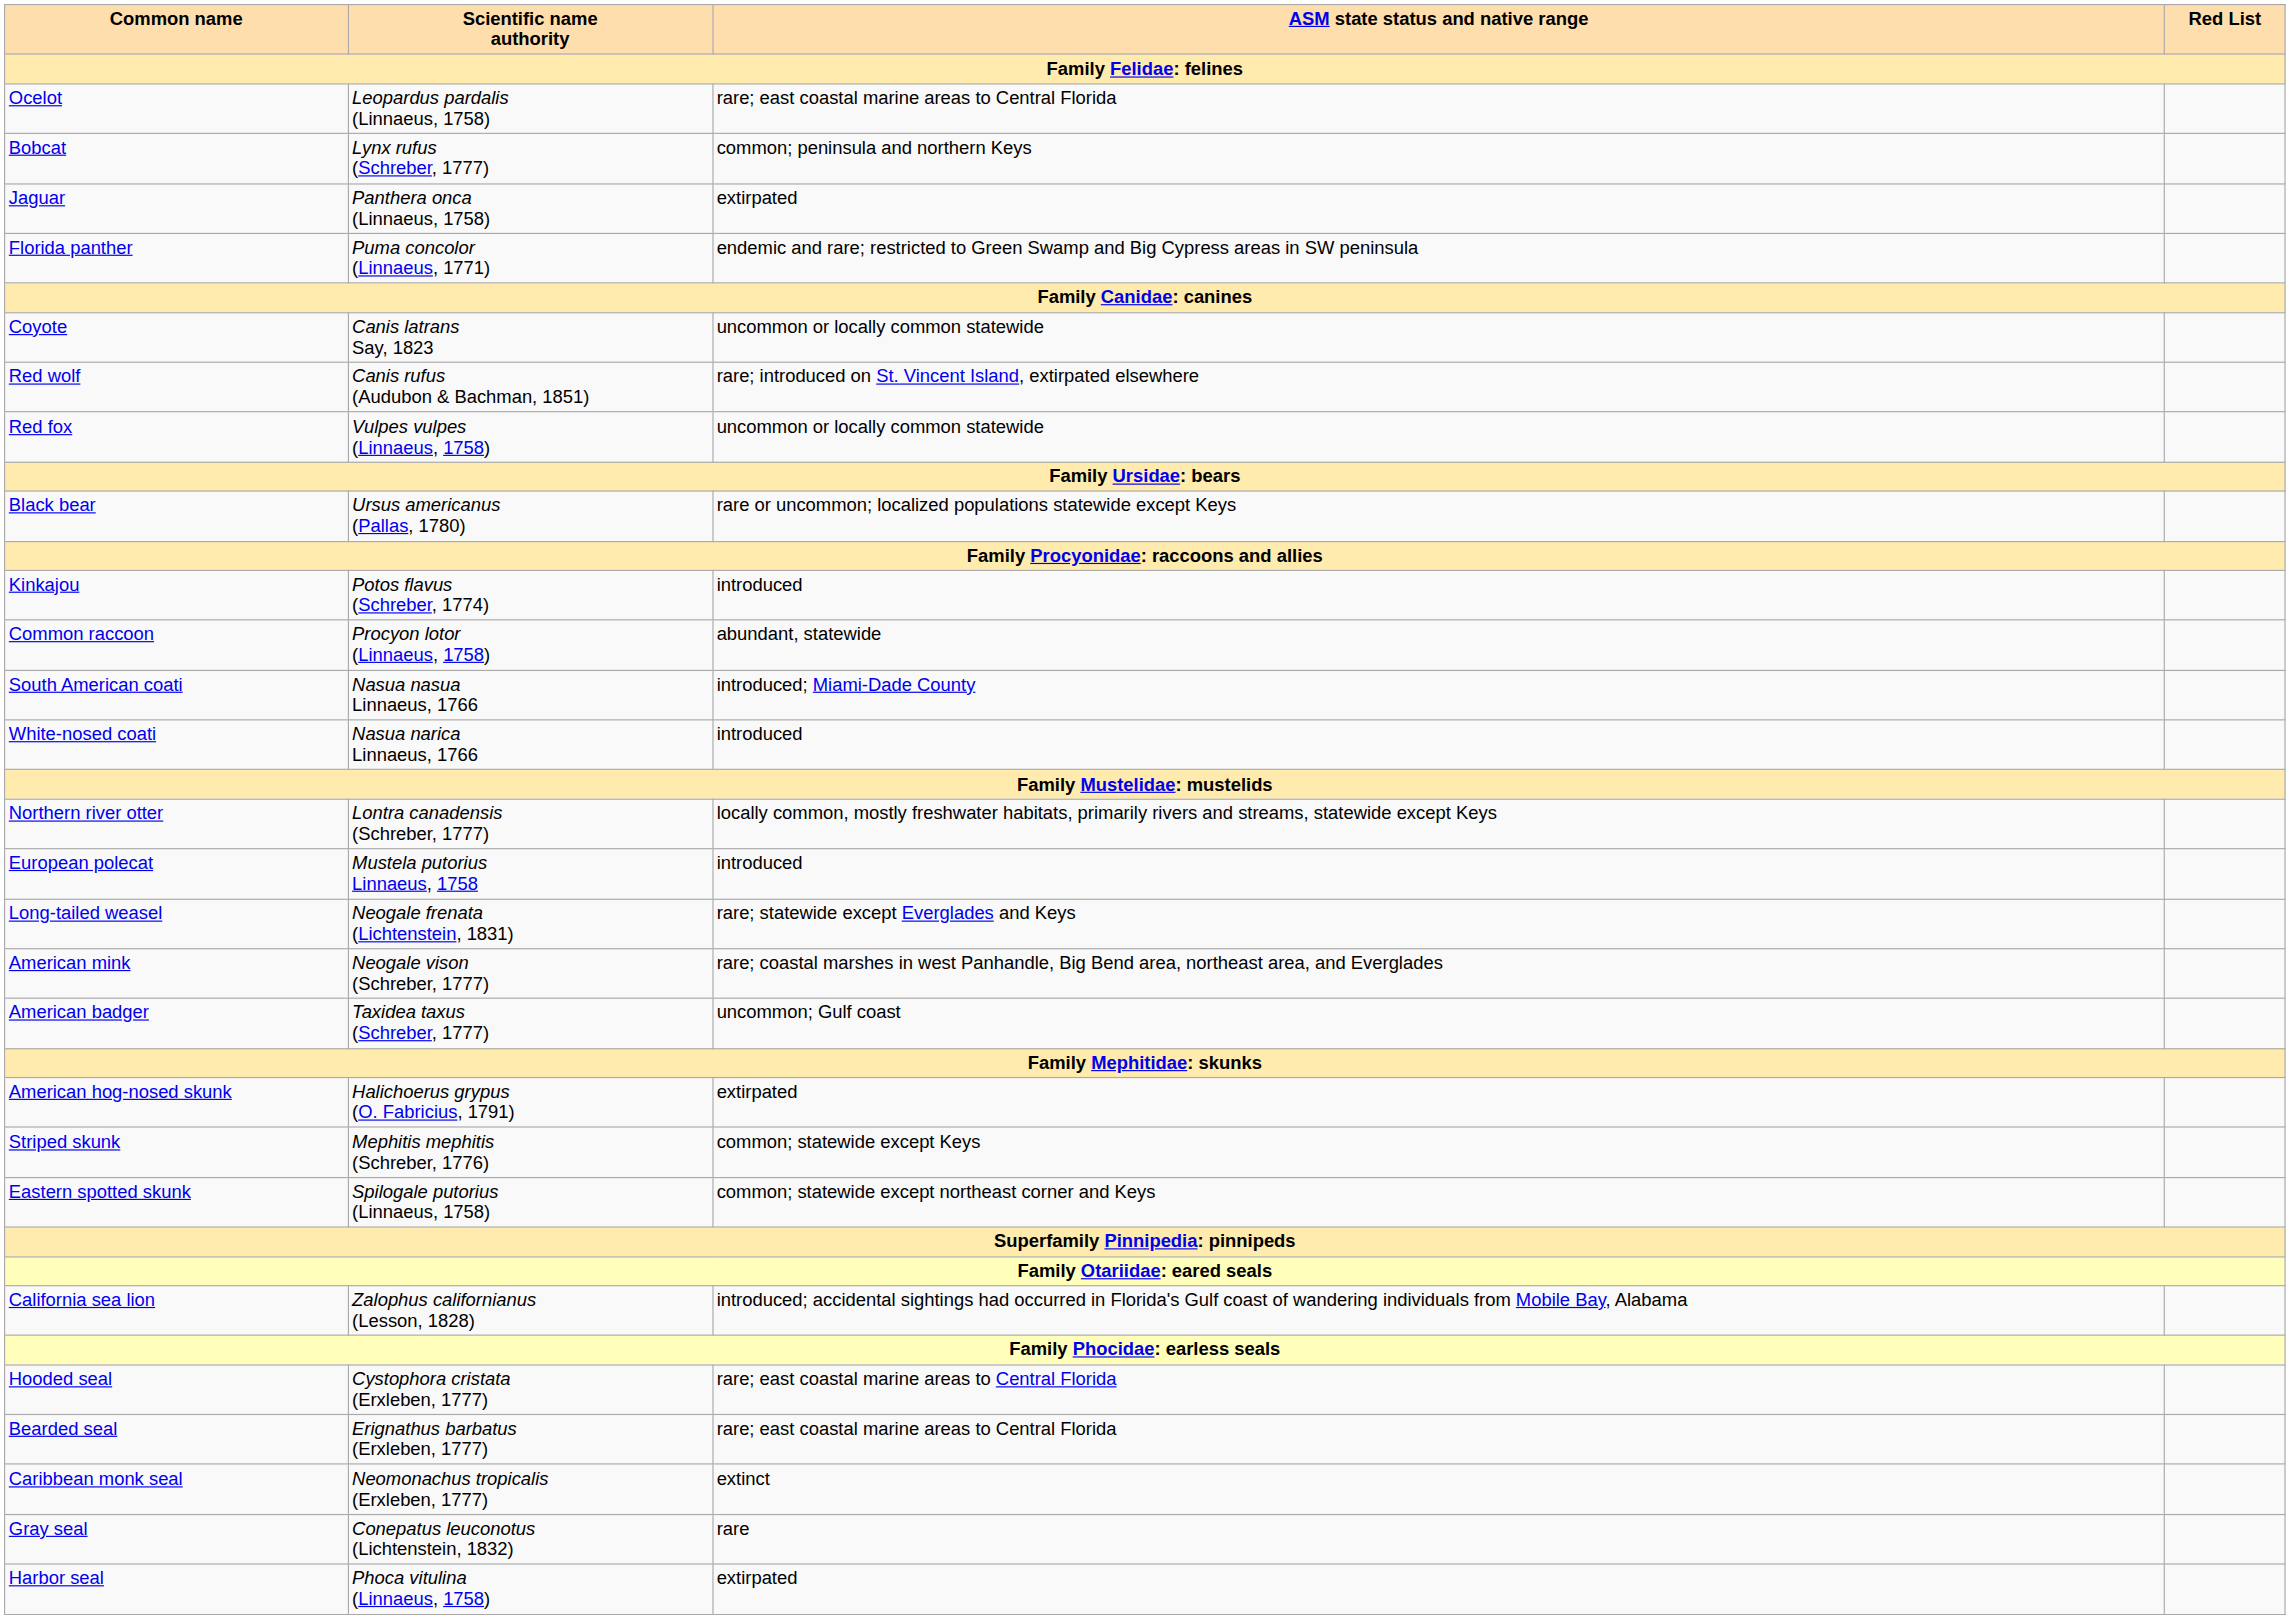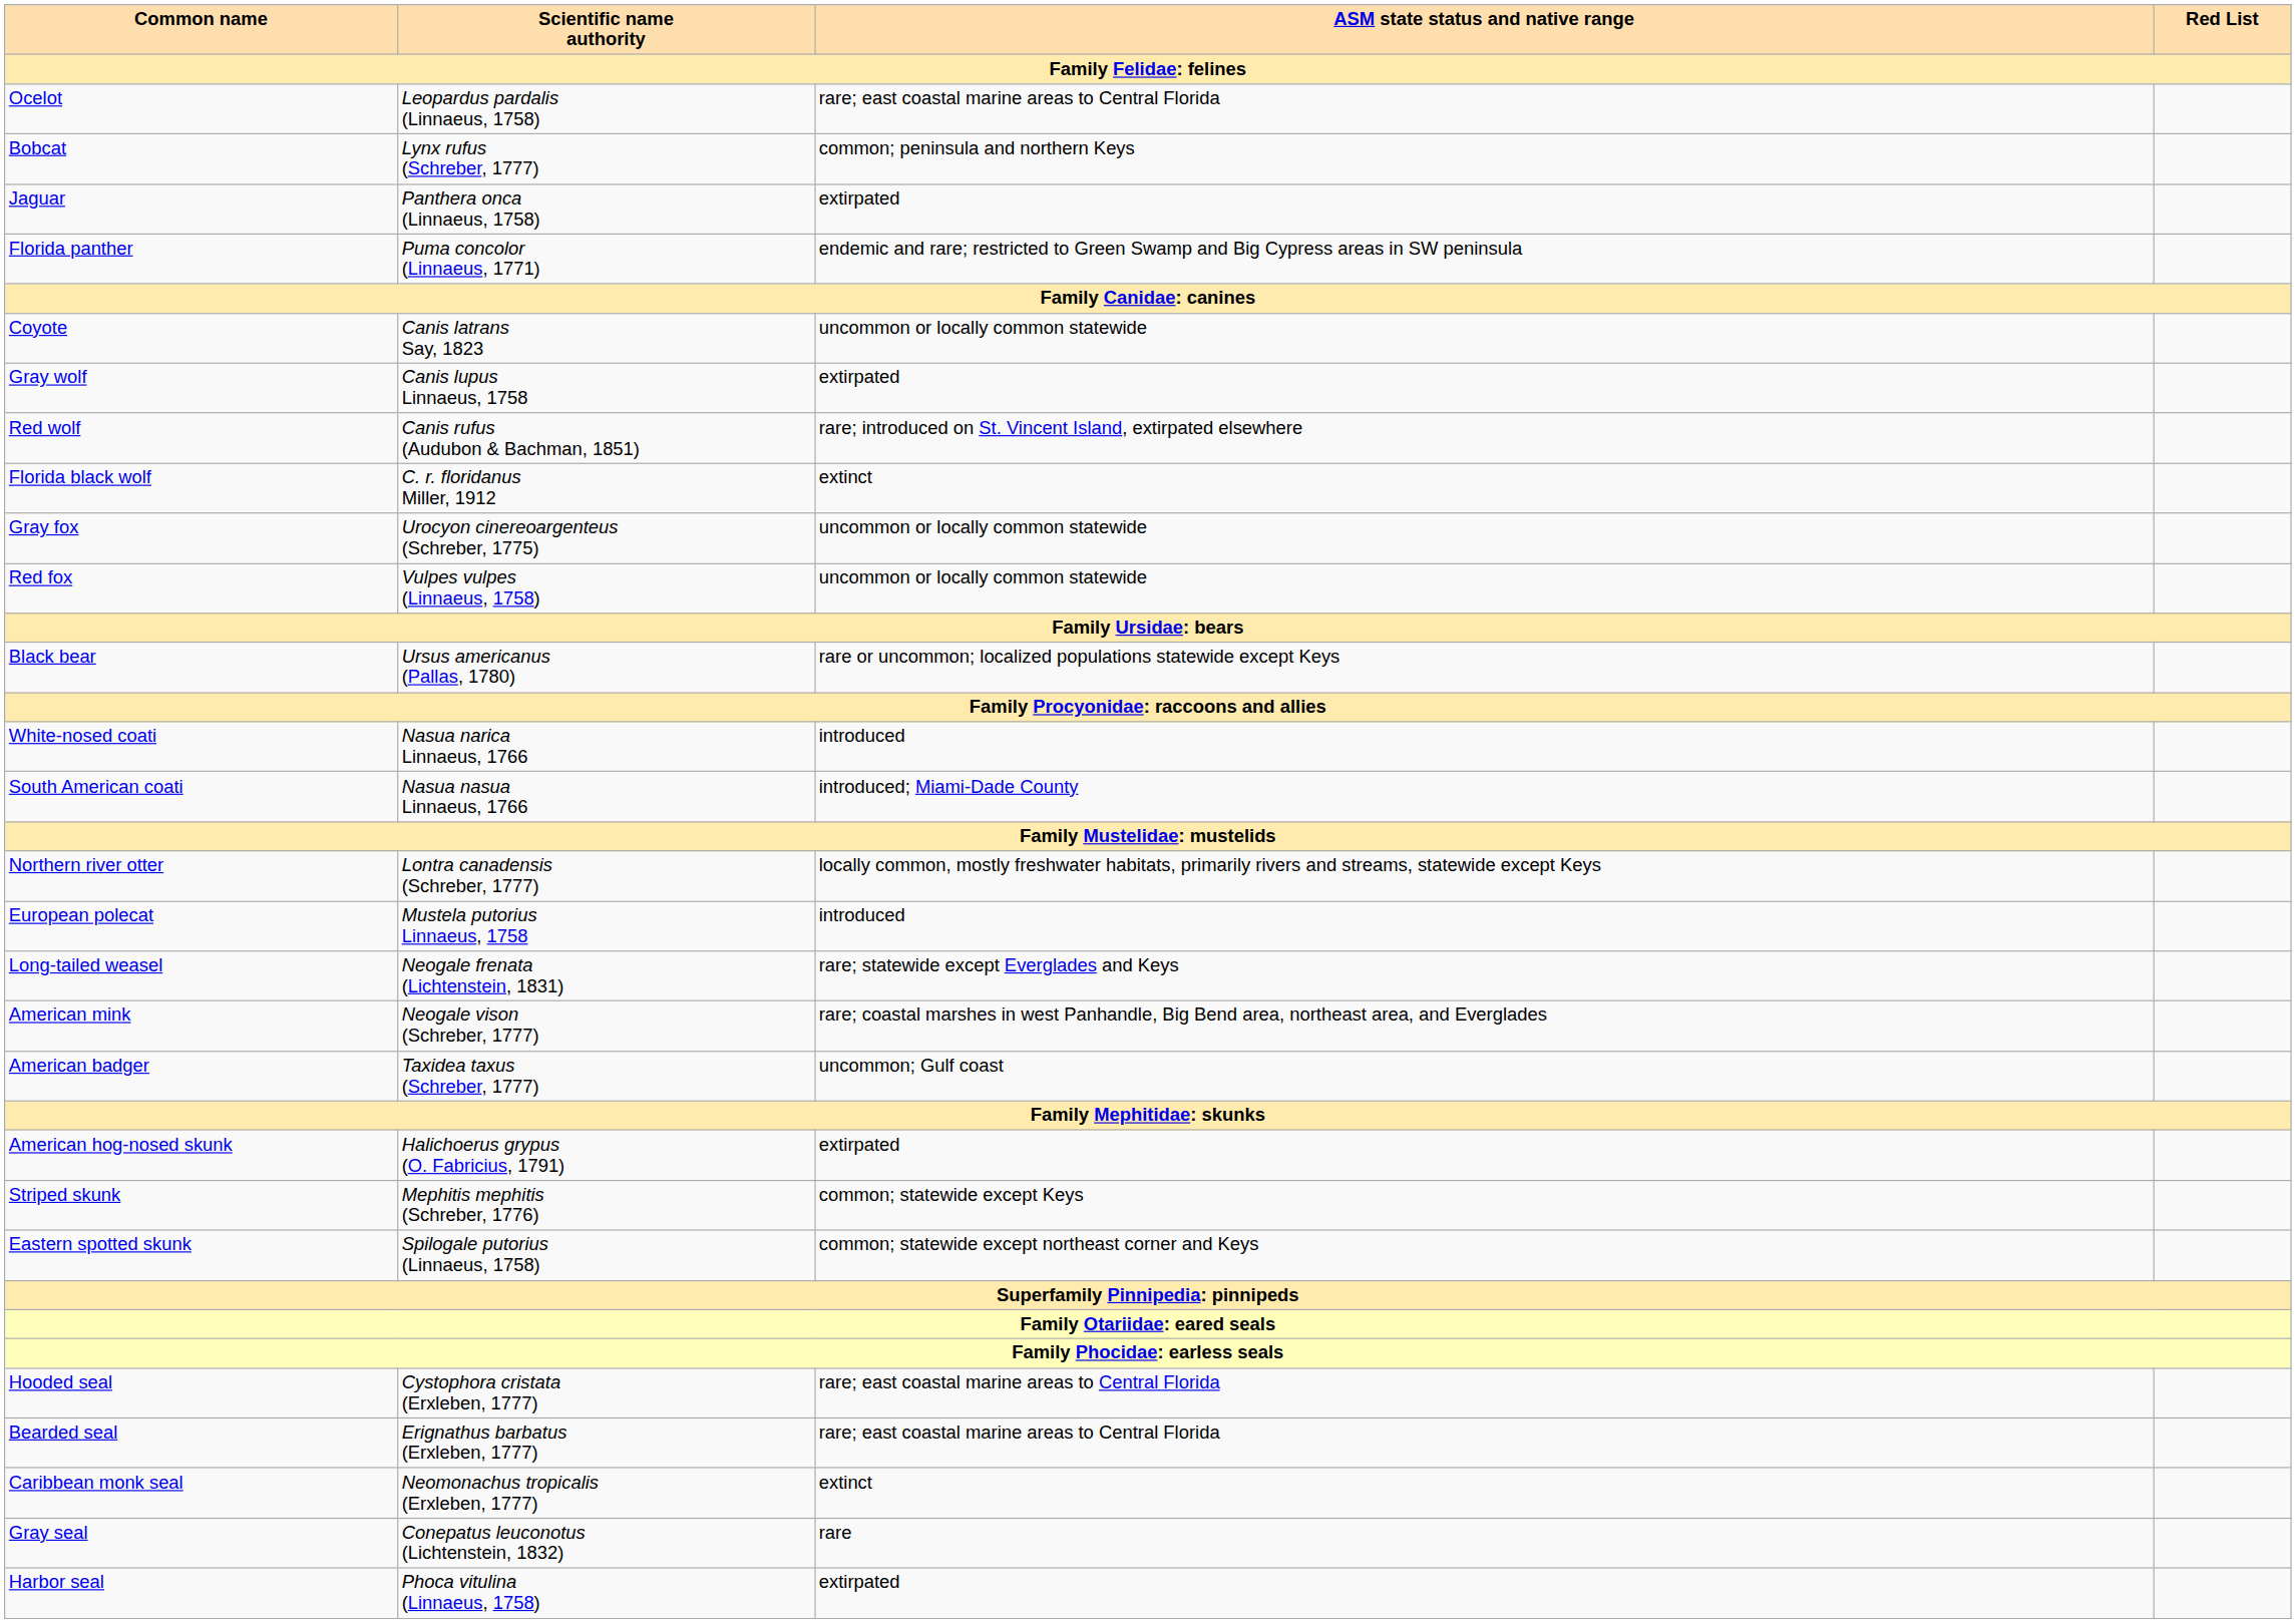+ row: Gray wolf | Canis lupus Linnaeus, 1758 | extirpated
+ row: Florida black wolf | C. r. floridanus Miller, 1912 | extinct
+ row: Gray fox | Urocyon cinereoargenteus (Schreber, 1775) | uncommon or locally common statewide
- row: Kinkajou | Potos flavus (Schreber, 1774) | introduced
- row: Common raccoon | Procyon lotor (Linnaeus, 1758) | abundant, statewide
rows swapped: White-nosed coati <-> South American coati
- row: California sea lion | Zalophus californianus (Lesson, 1828) | introduced; accidental sightings had occurred in Florida's Gulf coast of wandering individuals from Mobile Bay, Alabama
